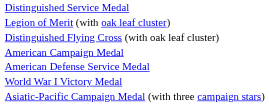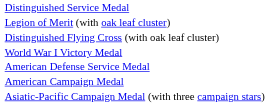rows swapped: World War I Victory Medal <-> American Campaign Medal
